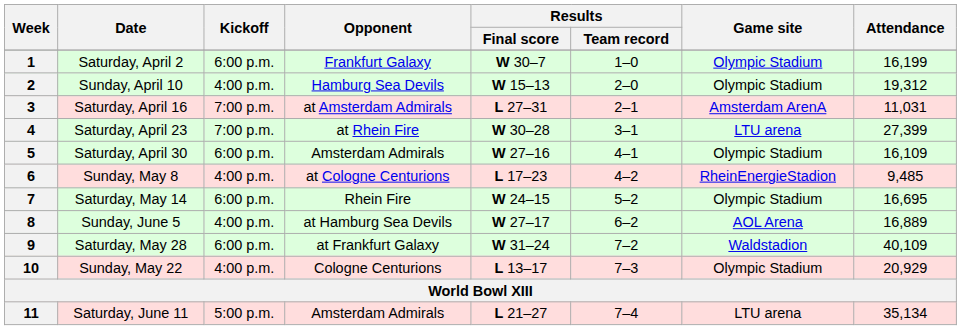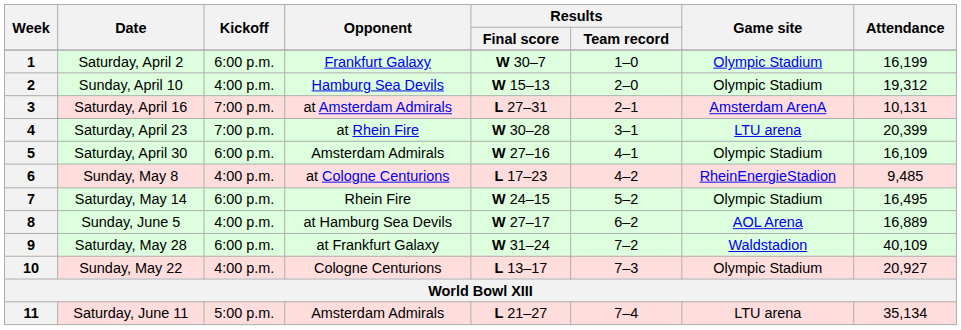3 | Attendance: 11,031 -> 10,131
4 | Attendance: 27,399 -> 20,399
7 | Attendance: 16,695 -> 16,495
10 | Attendance: 20,929 -> 20,927
